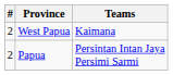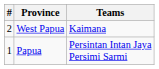Papua | #: 2 -> 1
